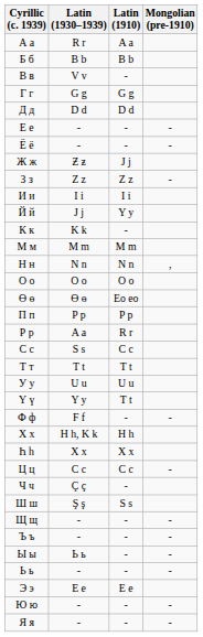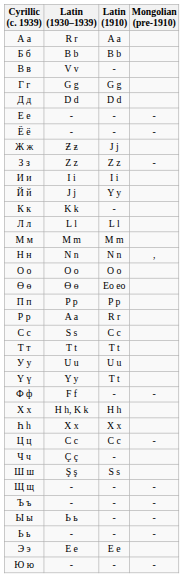+ row: Л л | L l | L l
- row: Я я | - | - | -
